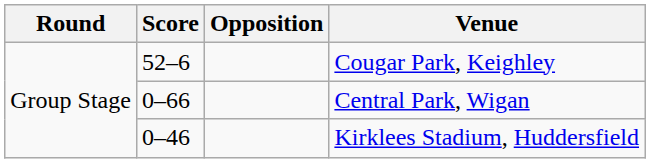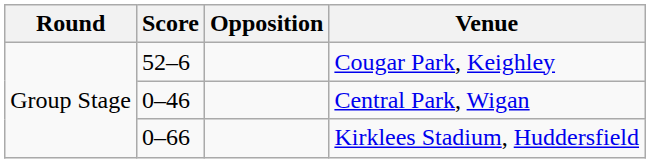Central Park, Wigan | Score: 0–66 -> 0–46
Kirklees Stadium, Huddersfield | Score: 0–46 -> 0–66
